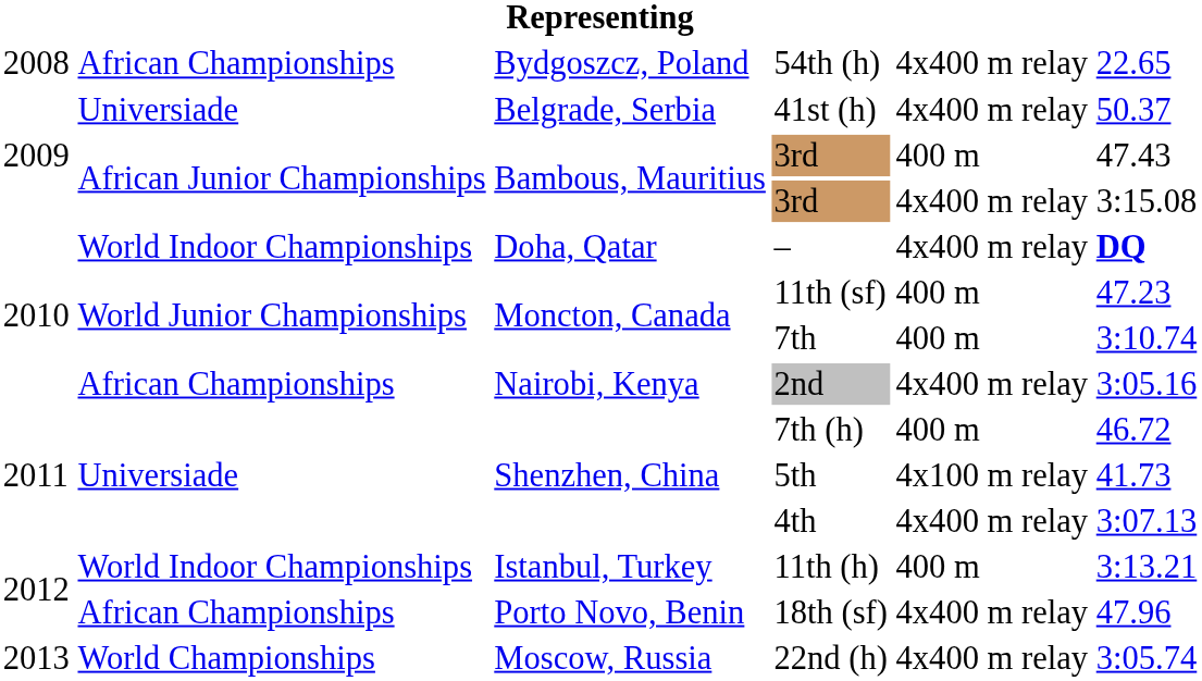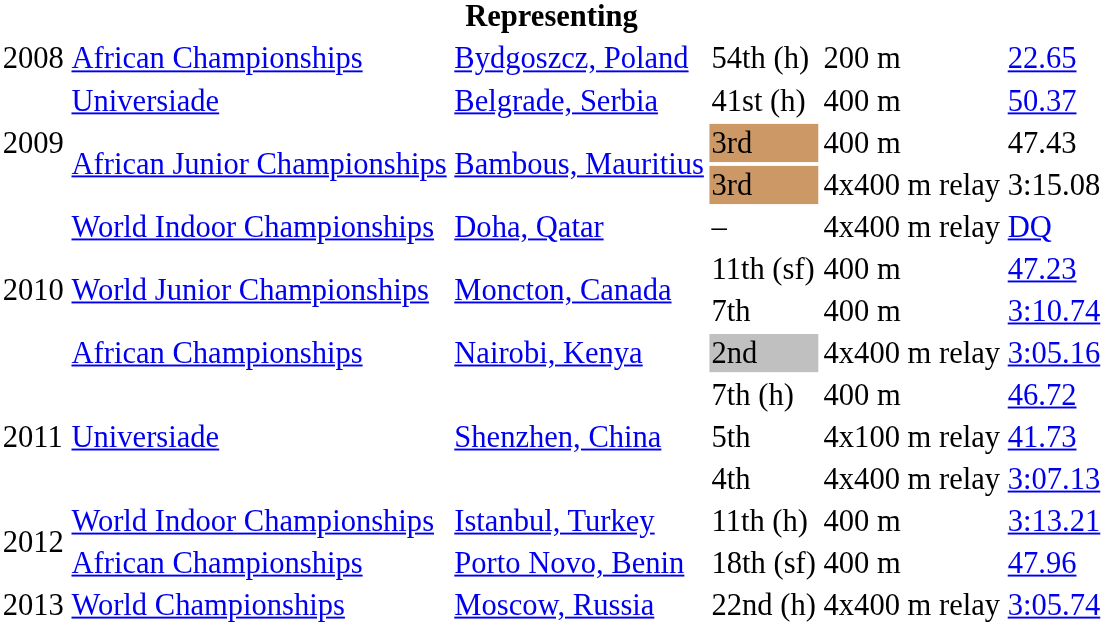54th (h) | column 5: 4x400 m relay -> 200 m
41st (h) | column 5: 4x400 m relay -> 400 m
– | column 6: bold -> normal
18th (sf) | column 5: 4x400 m relay -> 400 m
